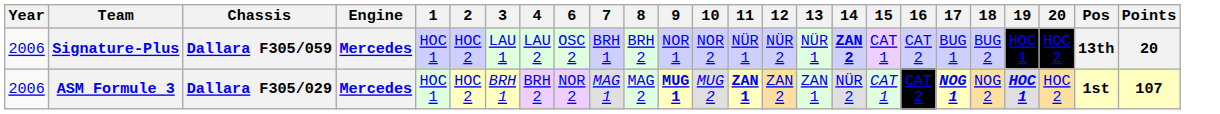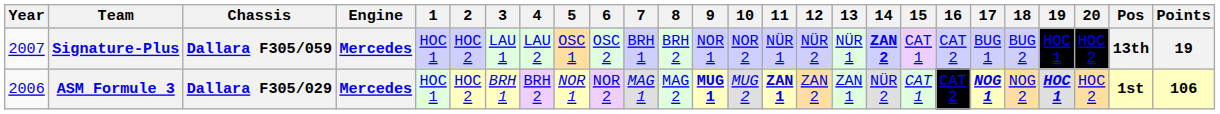+ column: 5 | OSC 1 | NOR 1
Signature-Plus | Year: 2006 -> 2007
Signature-Plus | Points: 20 -> 19
ASM Formule 3 | Points: 107 -> 106
